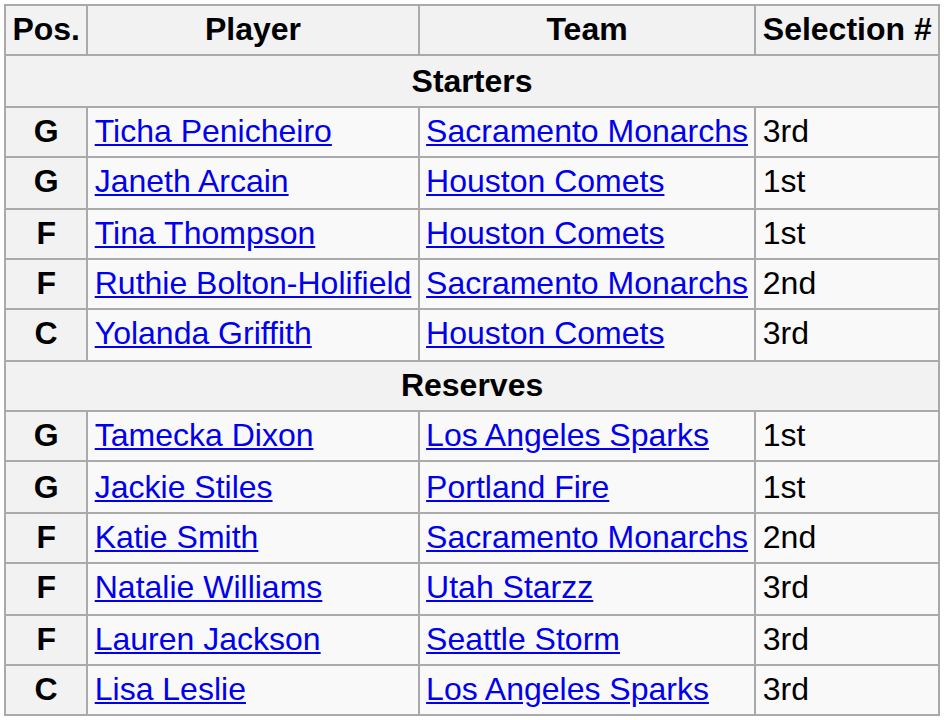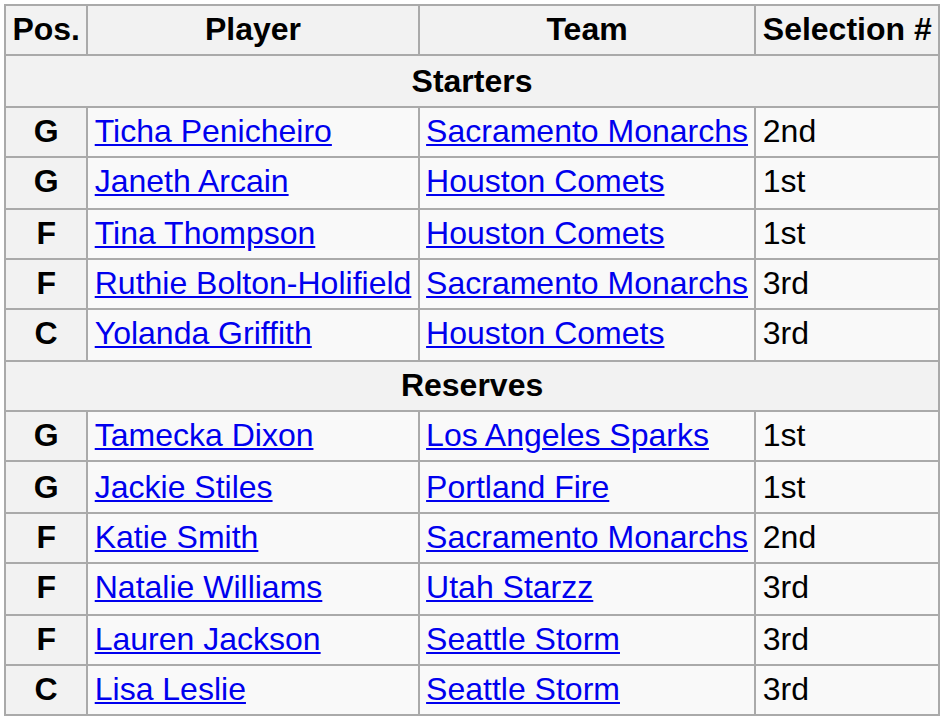Ticha Penicheiro | Selection #: 3rd -> 2nd
Ruthie Bolton-Holifield | Selection #: 2nd -> 3rd
Lisa Leslie | Team: Los Angeles Sparks -> Seattle Storm
